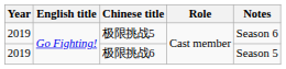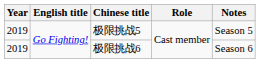极限挑战5 | Notes: Season 6 -> Season 5
极限挑战6 | Notes: Season 5 -> Season 6
